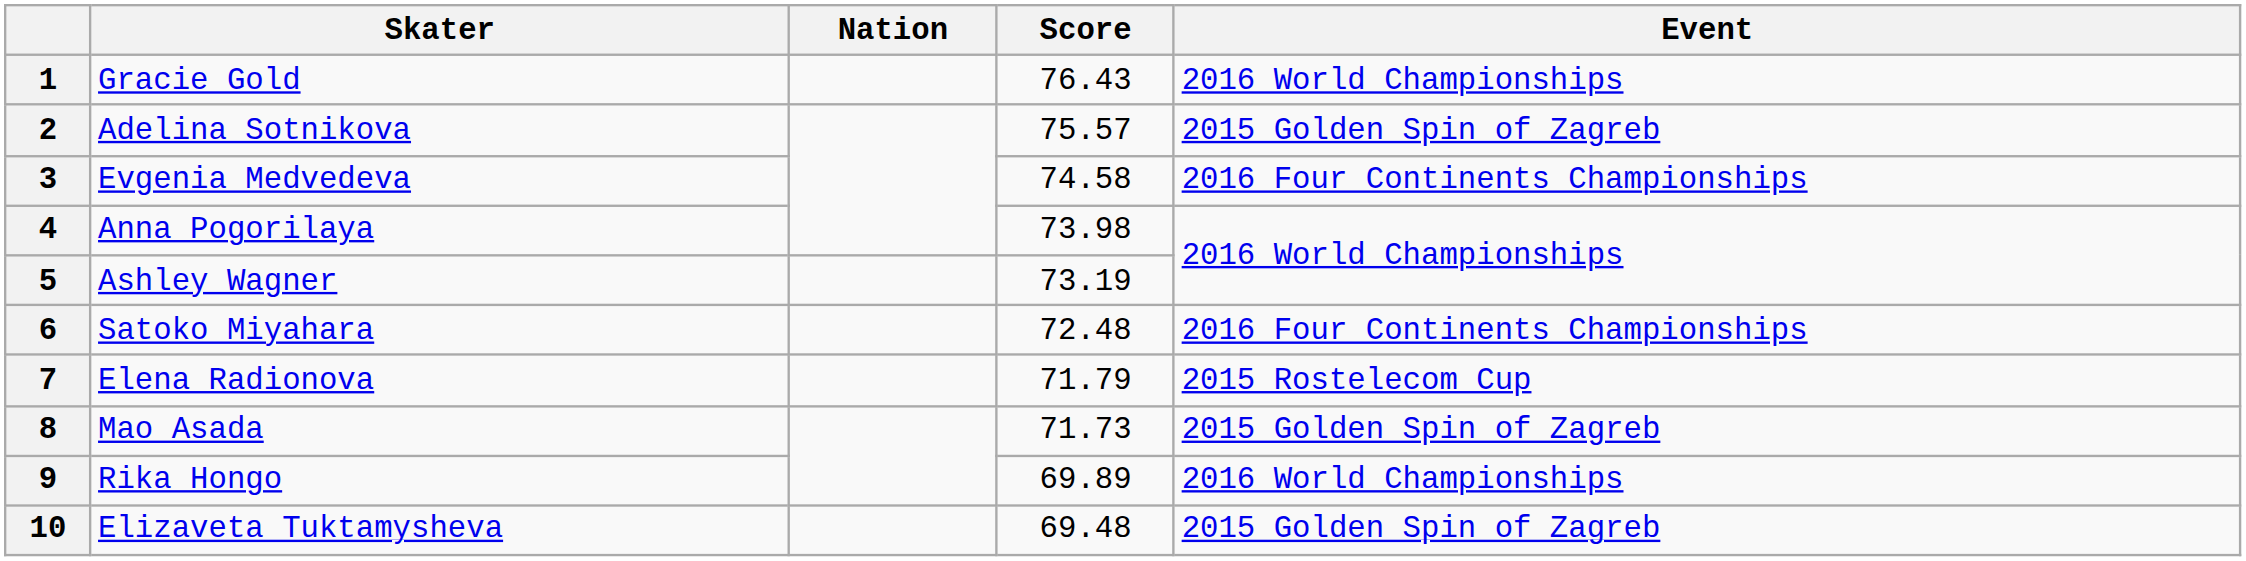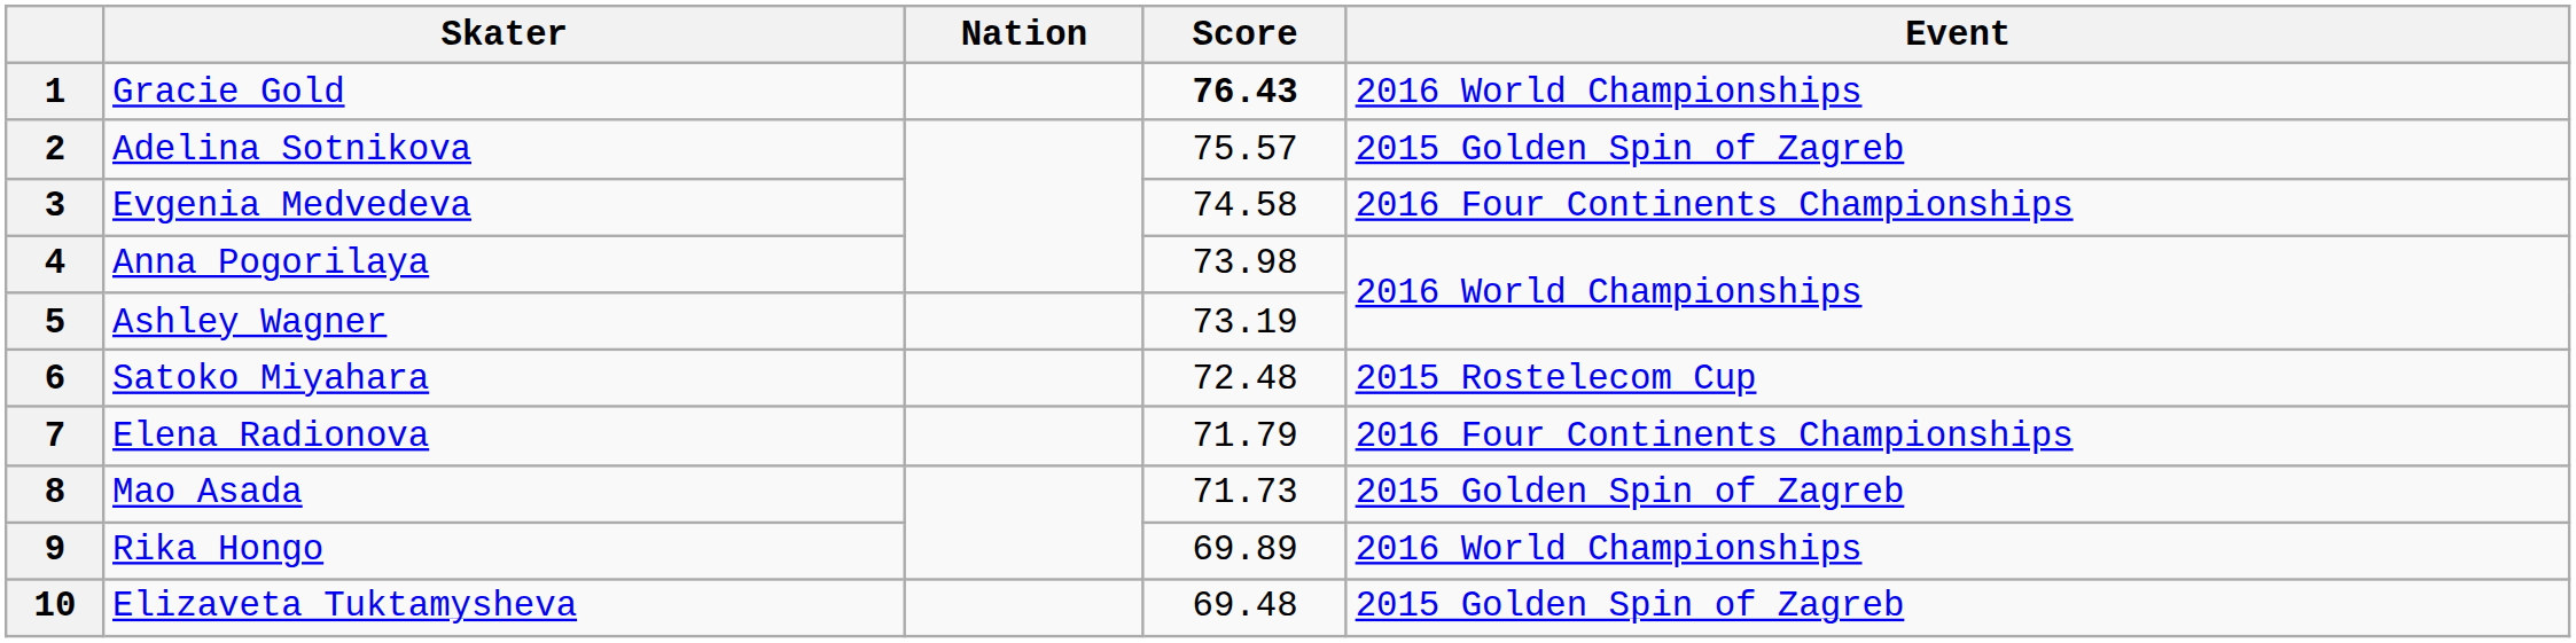1 | Score: normal -> bold
6 | Event: 2016 Four Continents Championships -> 2015 Rostelecom Cup
7 | Event: 2015 Rostelecom Cup -> 2016 Four Continents Championships
